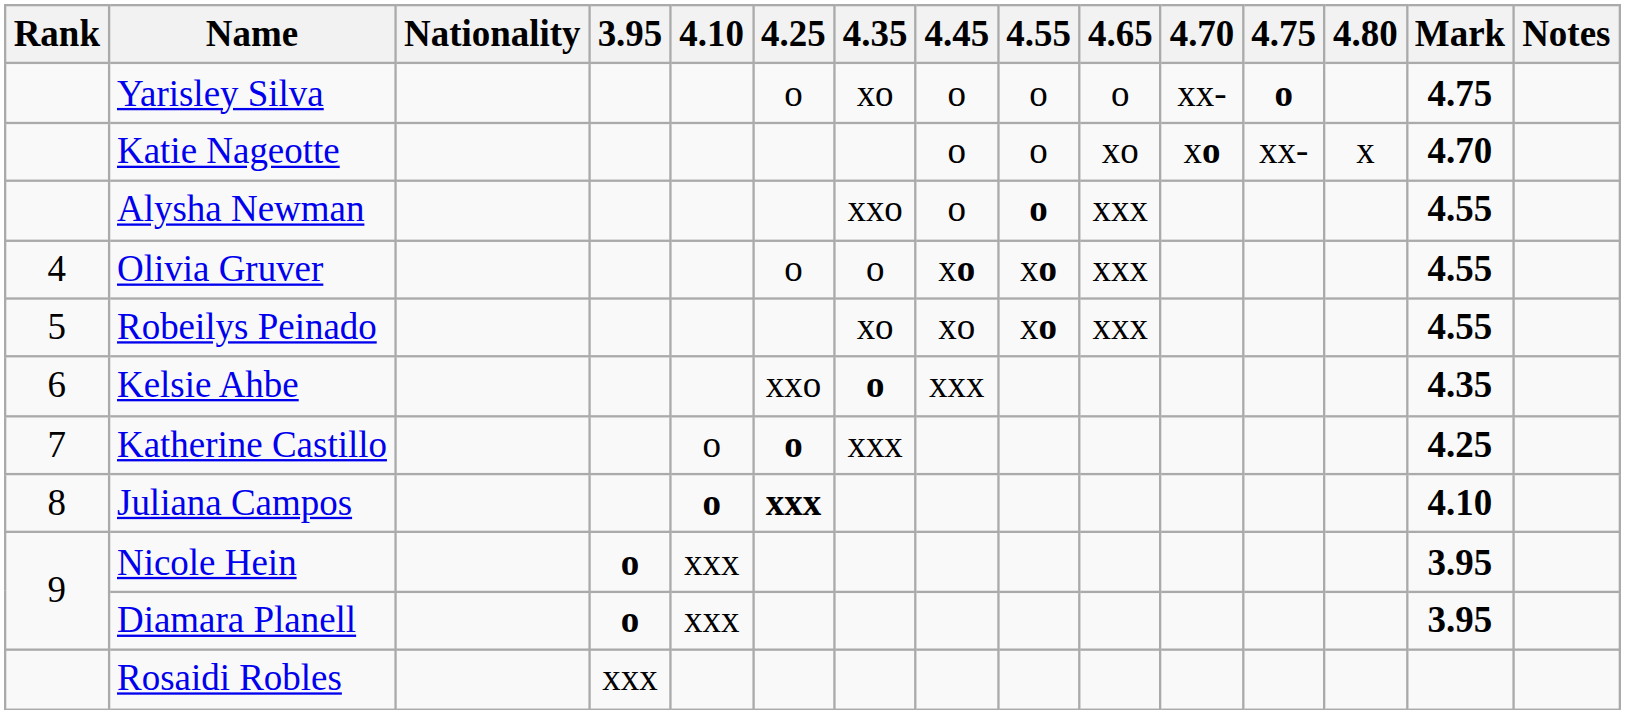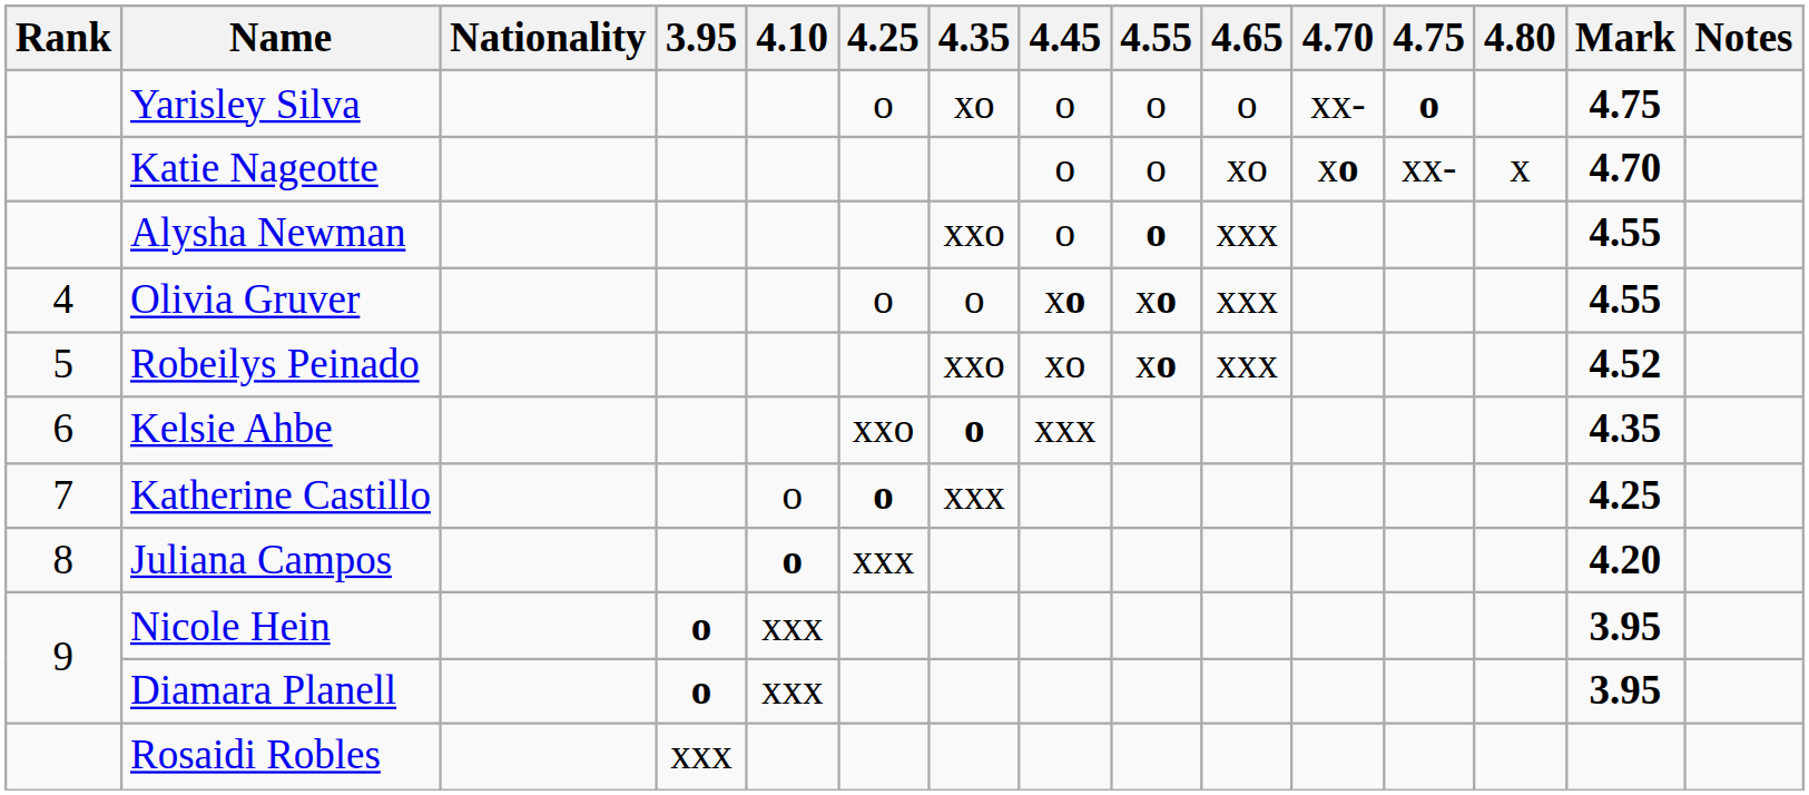Robeilys Peinado | 4.35: xo -> xxo
Robeilys Peinado | Mark: 4.55 -> 4.52
Juliana Campos | 4.25: bold -> normal
Juliana Campos | Mark: 4.10 -> 4.20
